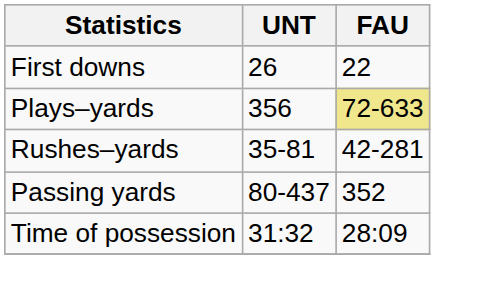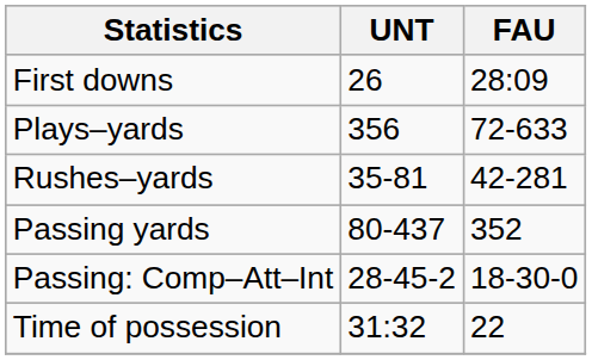First downs | FAU: 22 -> 28:09
Plays–yards | FAU: khaki background -> no background
+ row: Passing: Comp–Att–Int | 28-45-2 | 18-30-0
Time of possession | FAU: 28:09 -> 22
